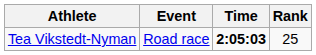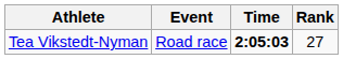Tea Vikstedt-Nyman | Rank: 25 -> 27
